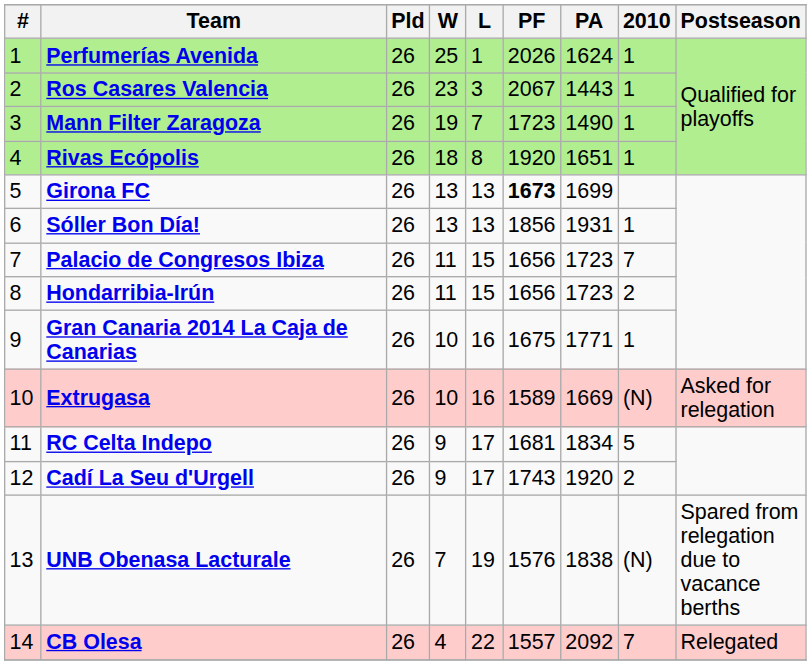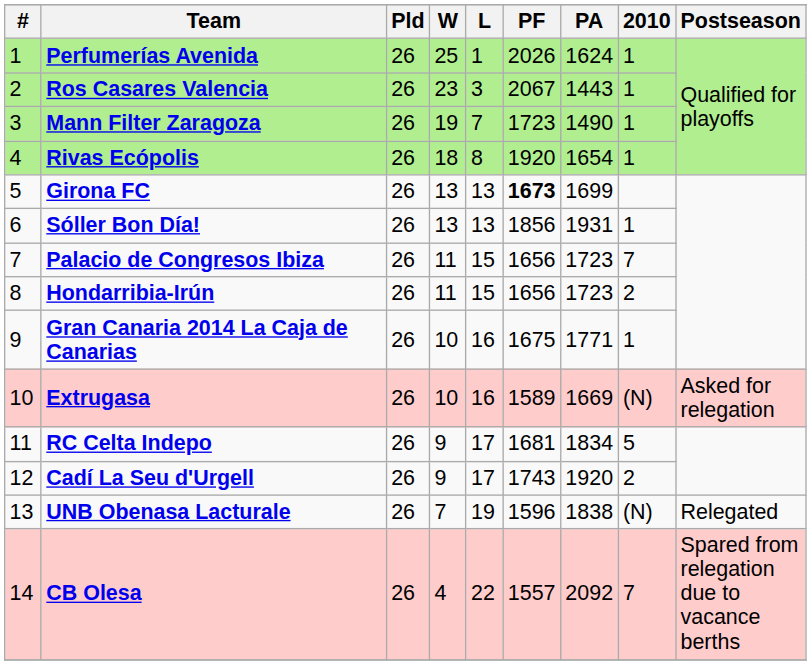Rivas Ecópolis | PA: 1651 -> 1654
UNB Obenasa Lacturale | PF: 1576 -> 1596
UNB Obenasa Lacturale | Postseason: Spared from relegation due to vacance berths -> Relegated
CB Olesa | Postseason: Relegated -> Spared from relegation due to vacance berths
